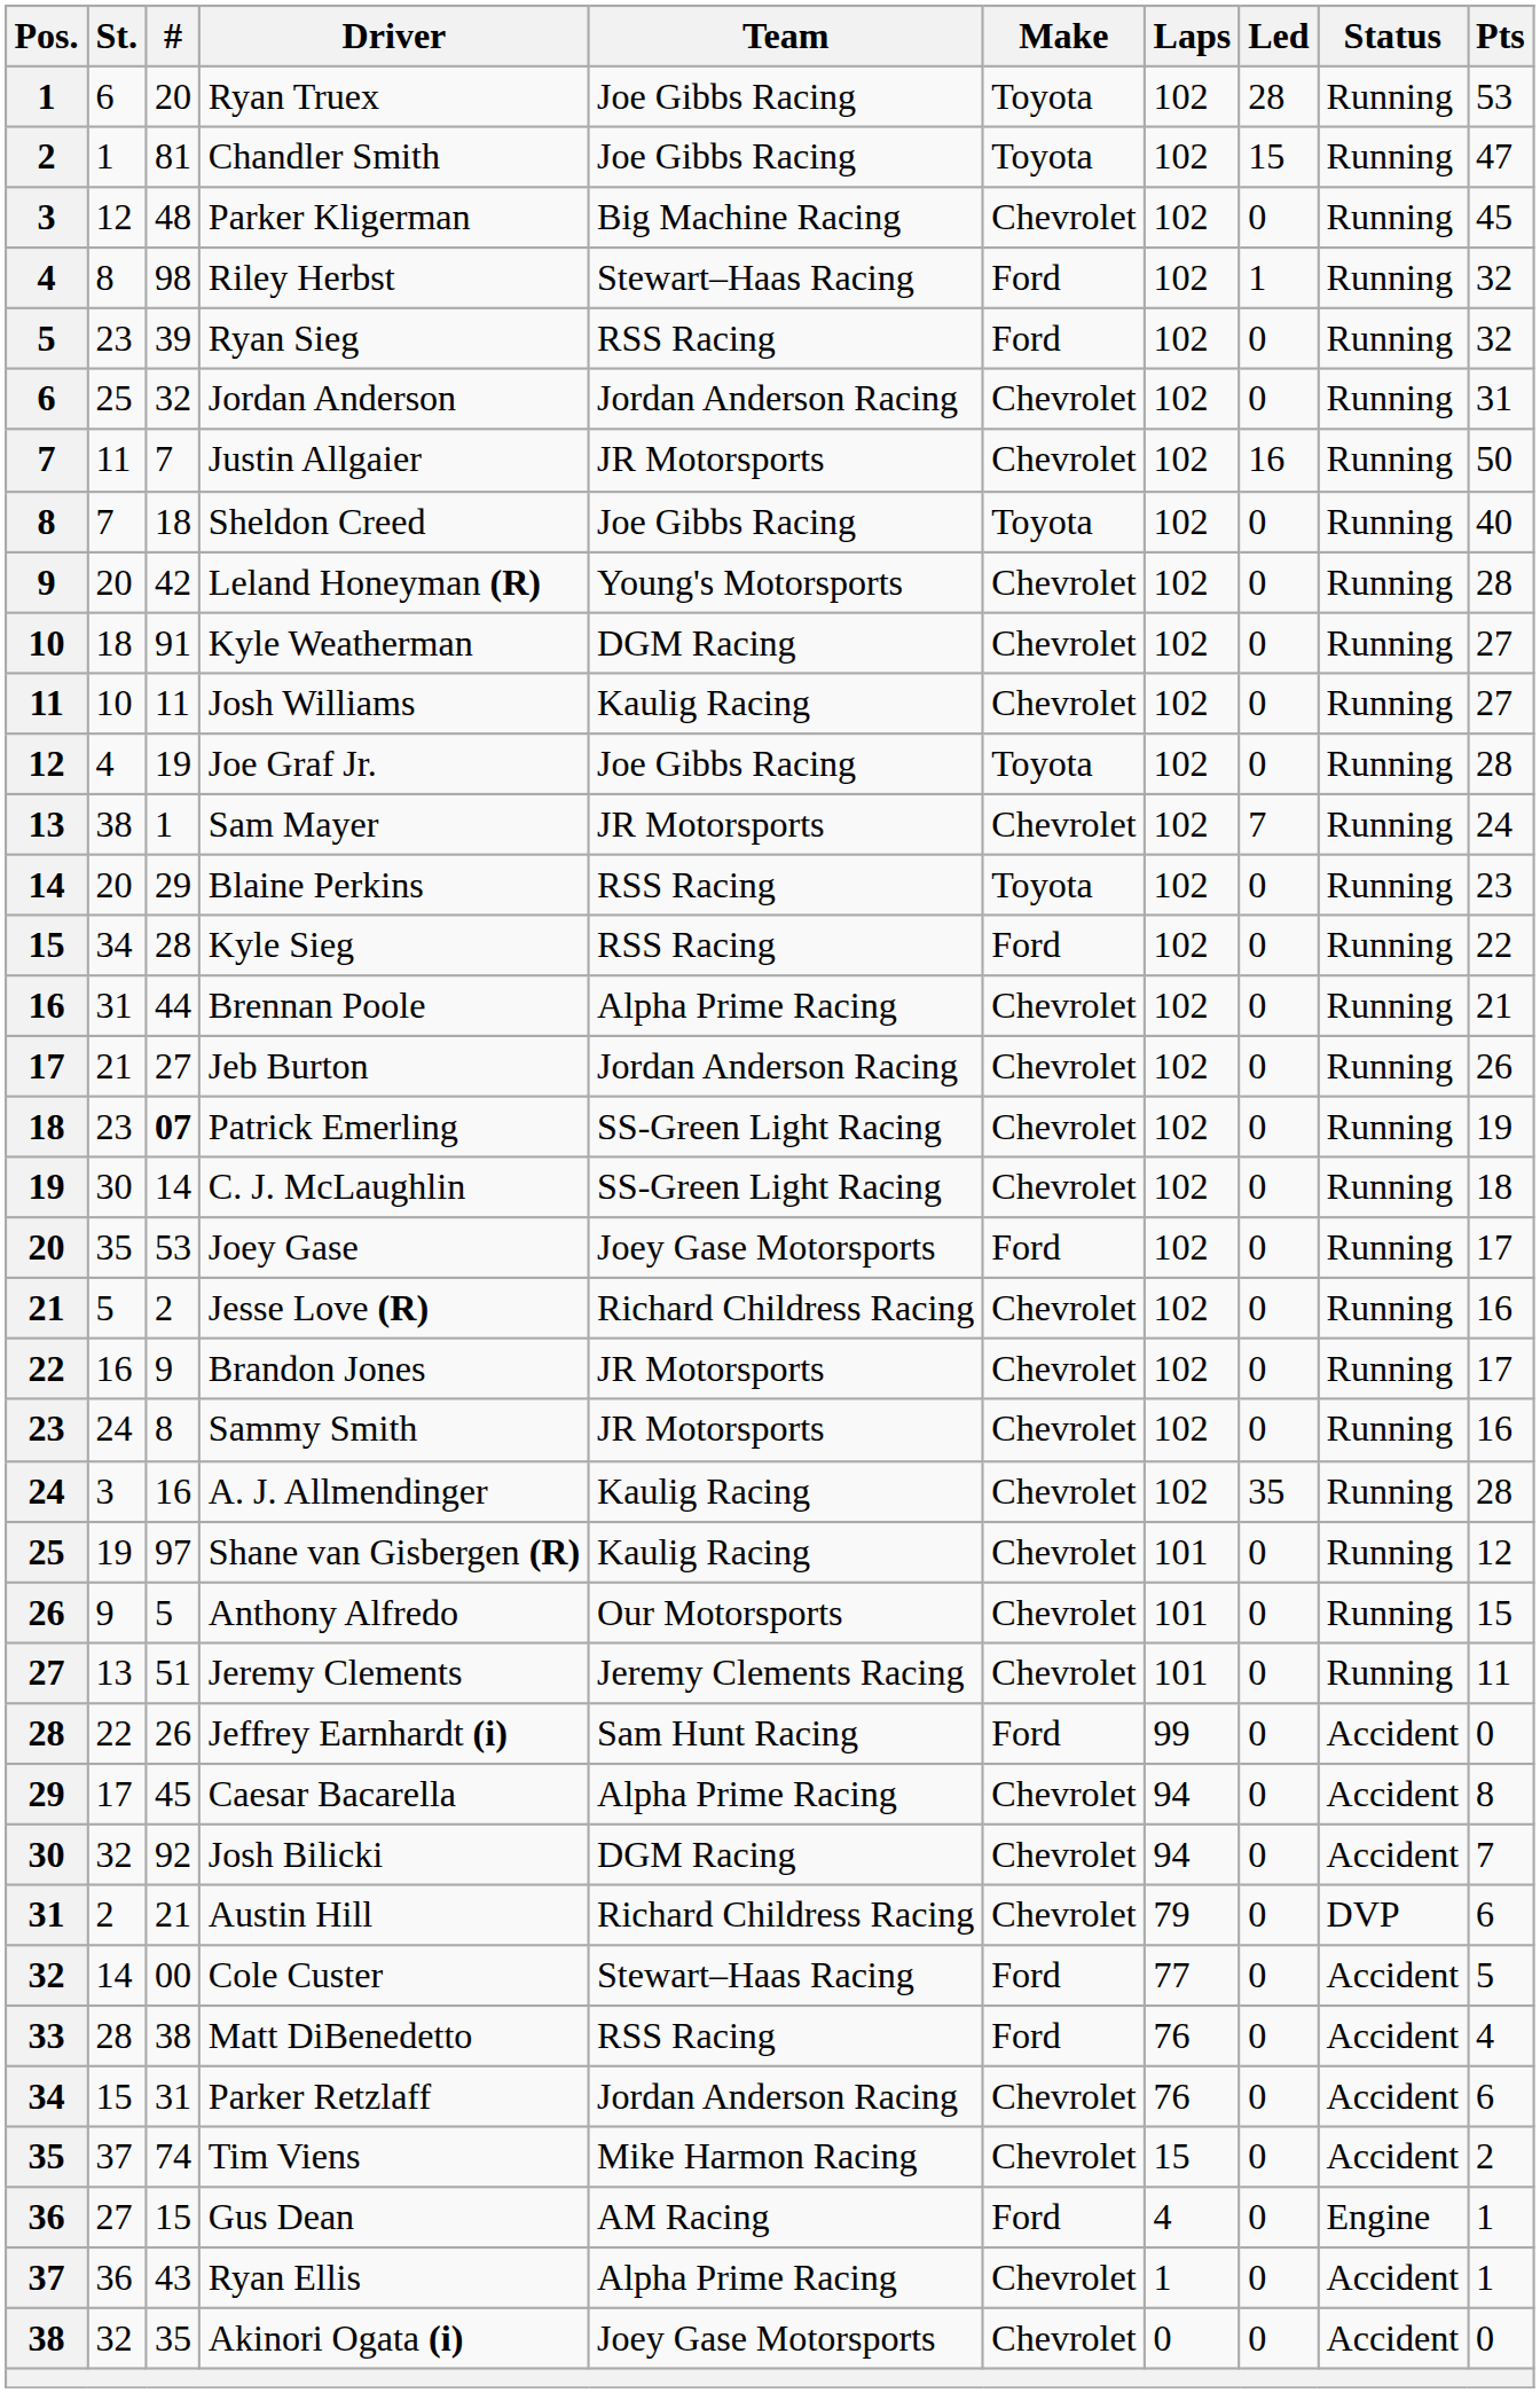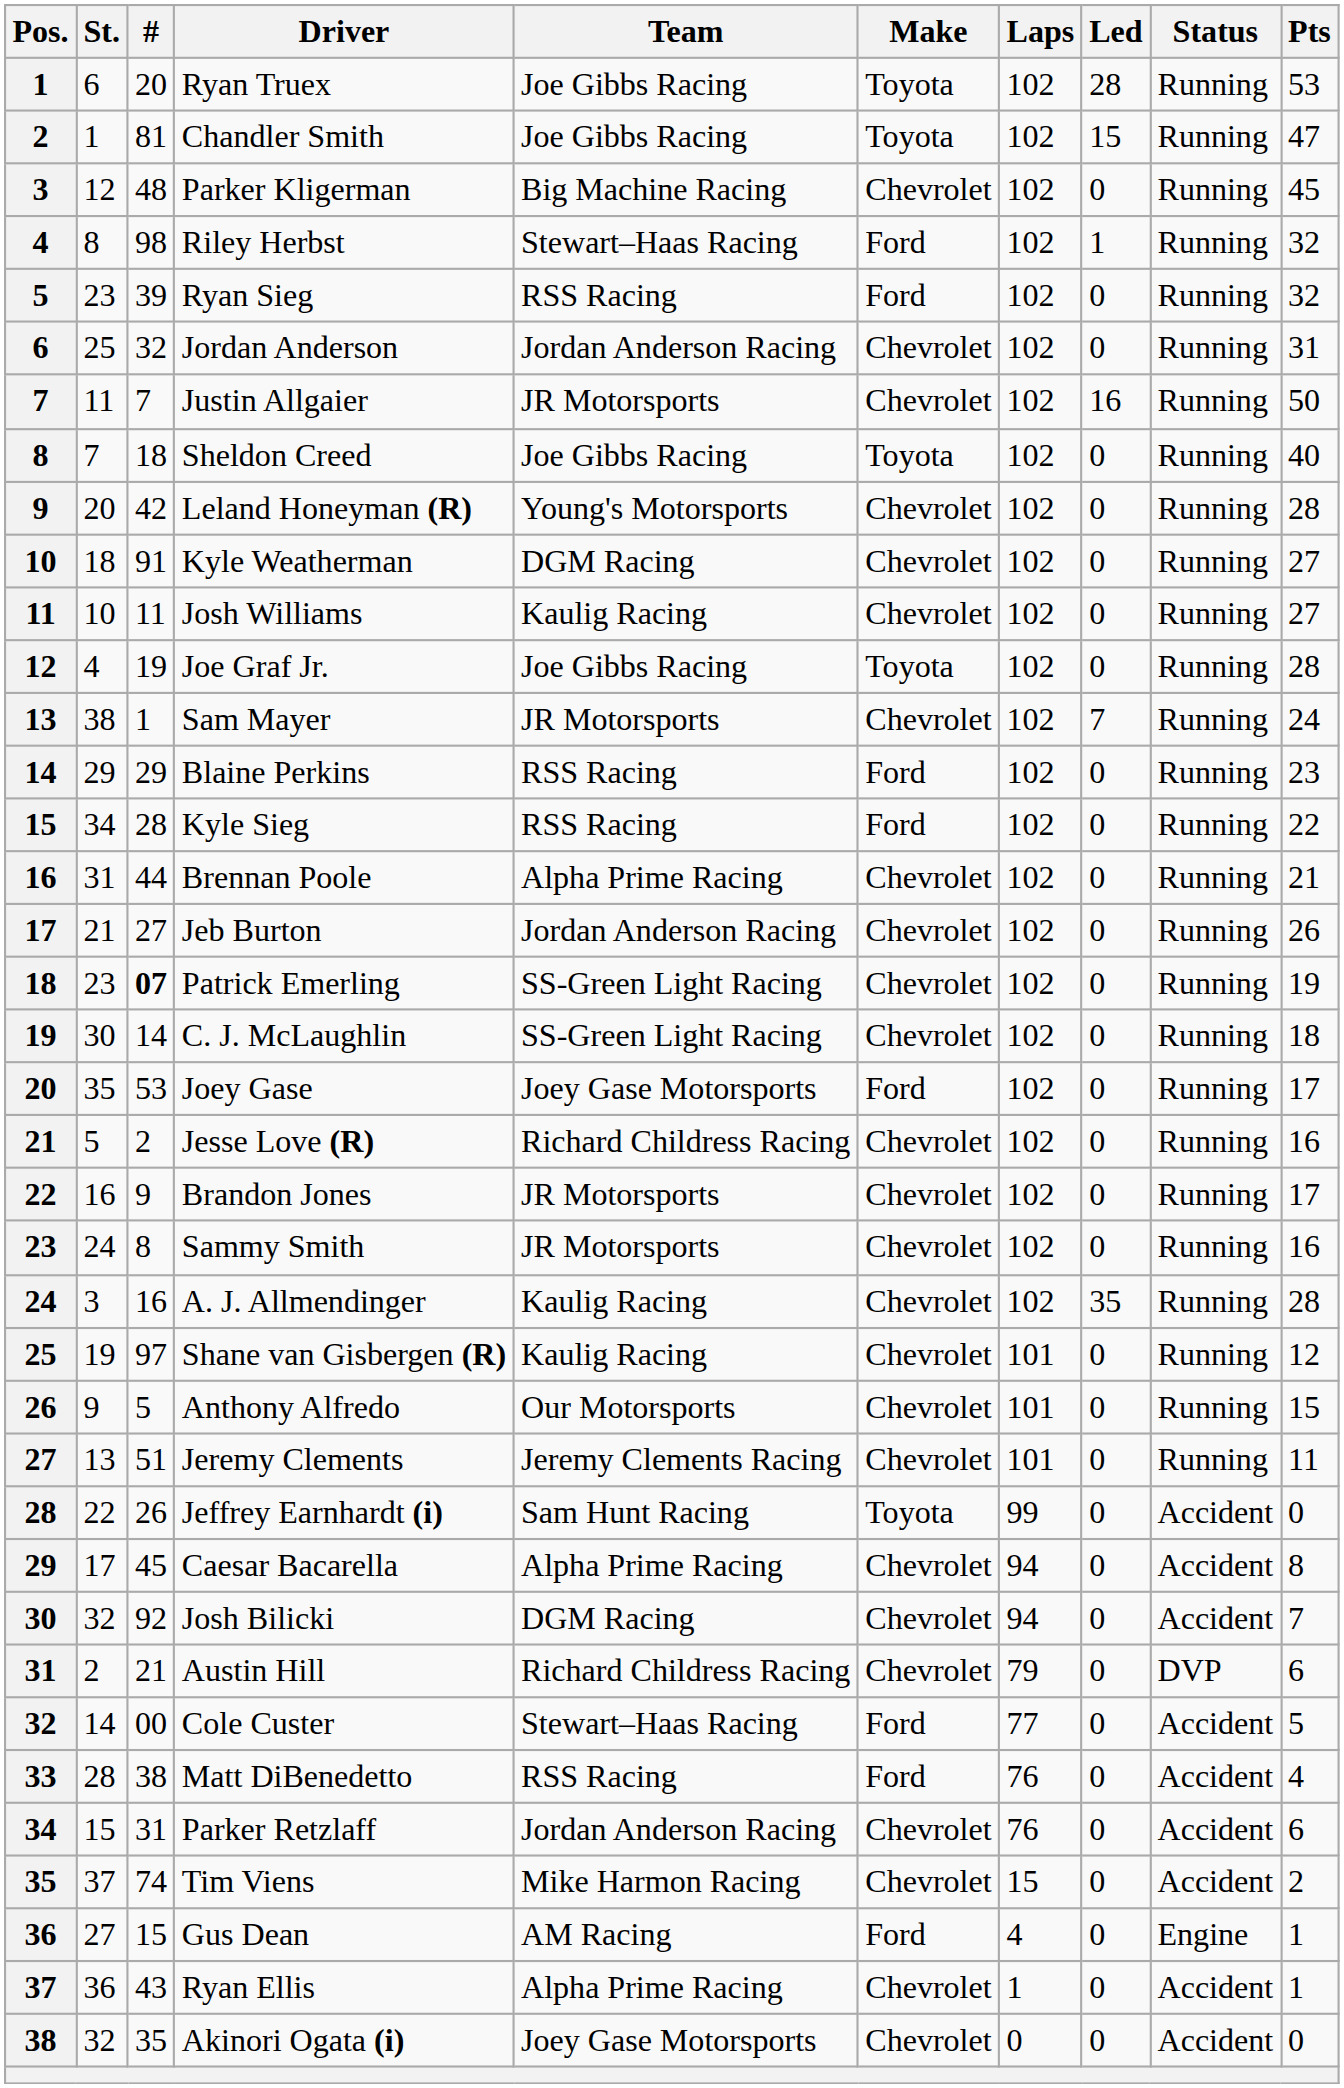Blaine Perkins | St.: 20 -> 29
Blaine Perkins | Make: Toyota -> Ford
Jeffrey Earnhardt (i) | Make: Ford -> Toyota
